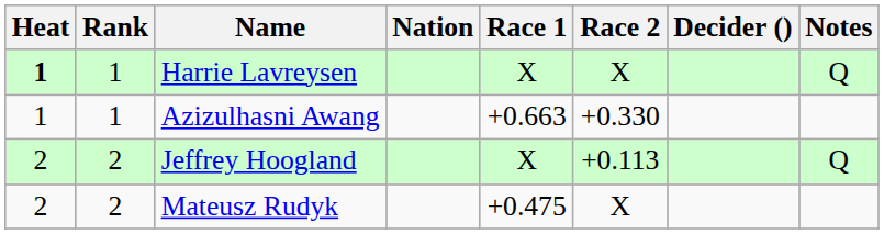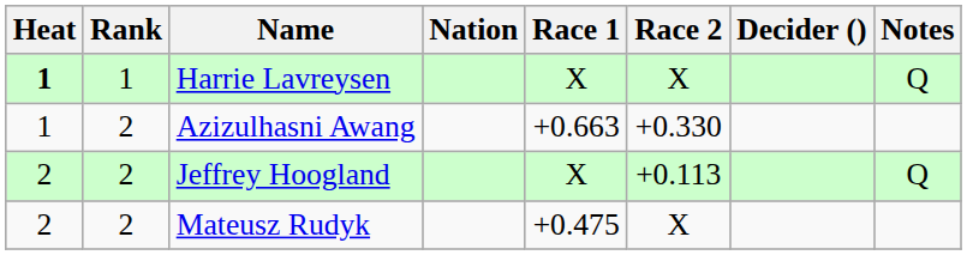Azizulhasni Awang | Rank: 1 -> 2
